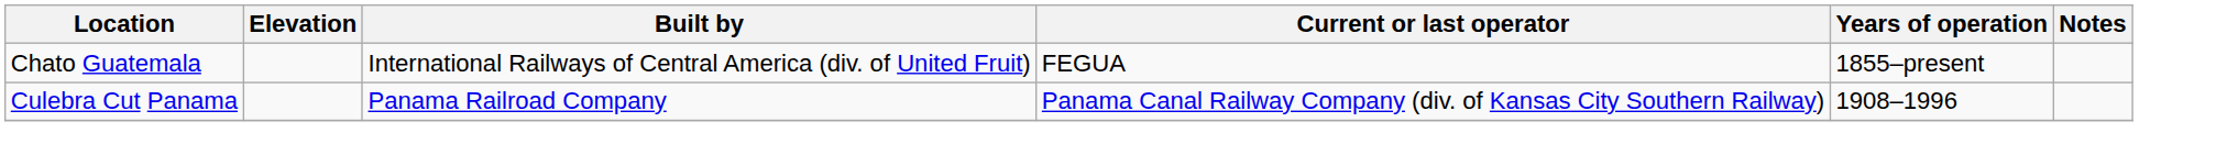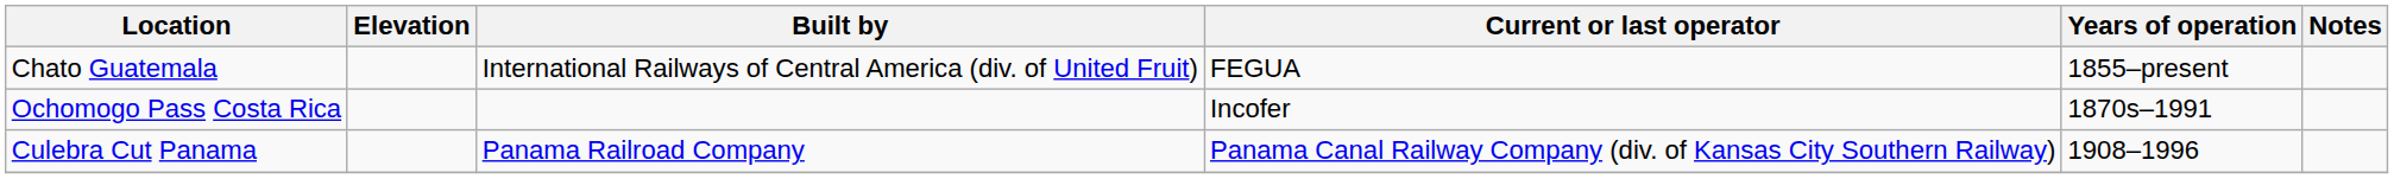+ row: Ochomogo Pass Costa Rica | Incofer | 1870s–1991
